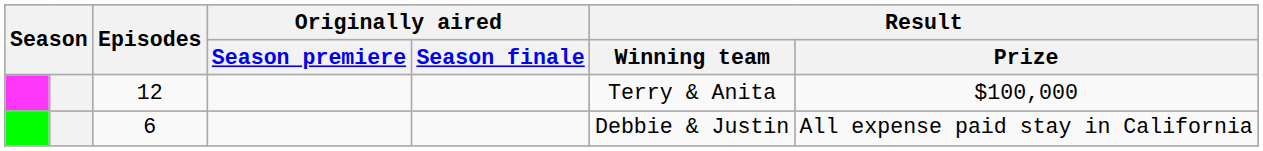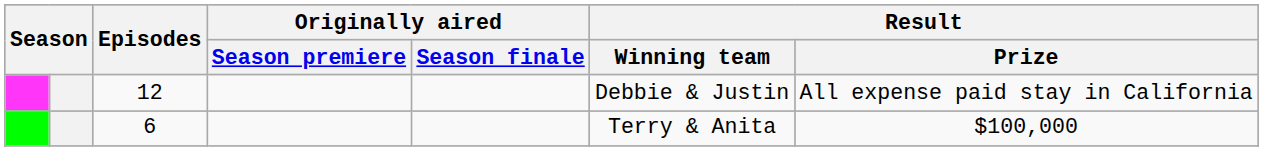12 | Result / Winning team: Terry & Anita -> Debbie & Justin
12 | Result / Prize: $100,000 -> All expense paid stay in California
6 | Result / Winning team: Debbie & Justin -> Terry & Anita
6 | Result / Prize: All expense paid stay in California -> $100,000
